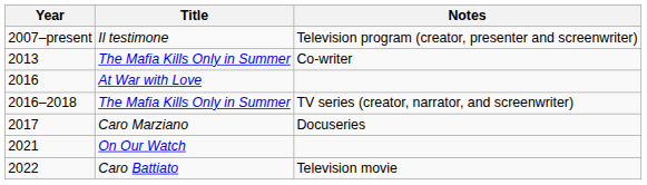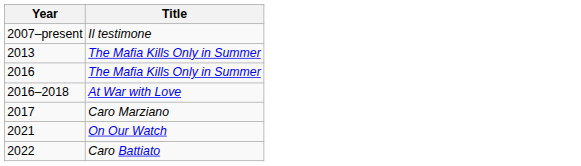- column: Notes | Television program (creator, presenter and screenwriter) | Co-writer | TV series (creator, narrator, and screenwriter) | Docuseries | Television movie
2016 | Title: At War with Love -> The Mafia Kills Only in Summer
2016–2018 | Title: The Mafia Kills Only in Summer -> At War with Love
